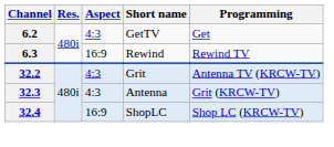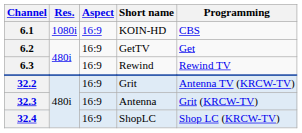+ row: 6.1 | 1080i | 16:9 | KOIN-HD | CBS
6.2 | Aspect: 4:3 -> 16:9
32.2 | Aspect: 4:3 -> 16:9
32.3 | Aspect: 4:3 -> 16:9
